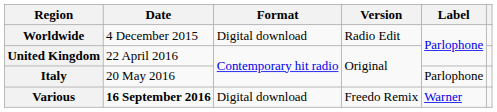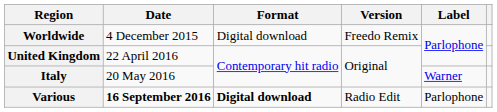Worldwide | Version: Radio Edit -> Freedo Remix
Italy | Label: Parlophone -> Warner
Various | Format: normal -> bold
Various | Version: Freedo Remix -> Radio Edit
Various | Label: Warner -> Parlophone
